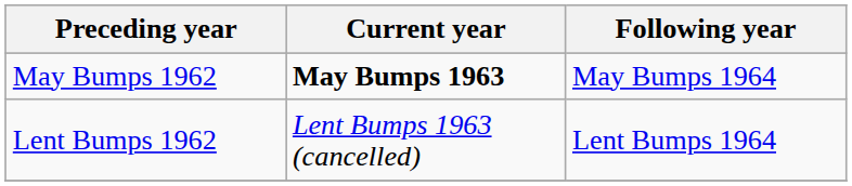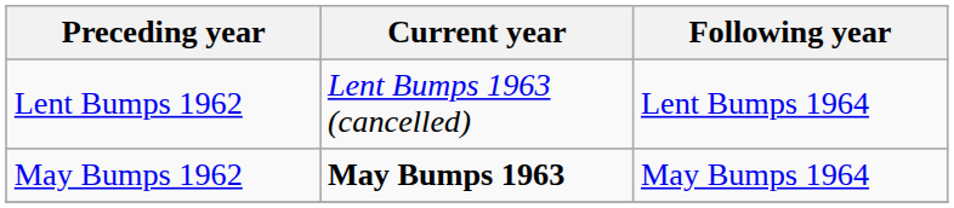rows swapped: May Bumps 1962 <-> Lent Bumps 1962
